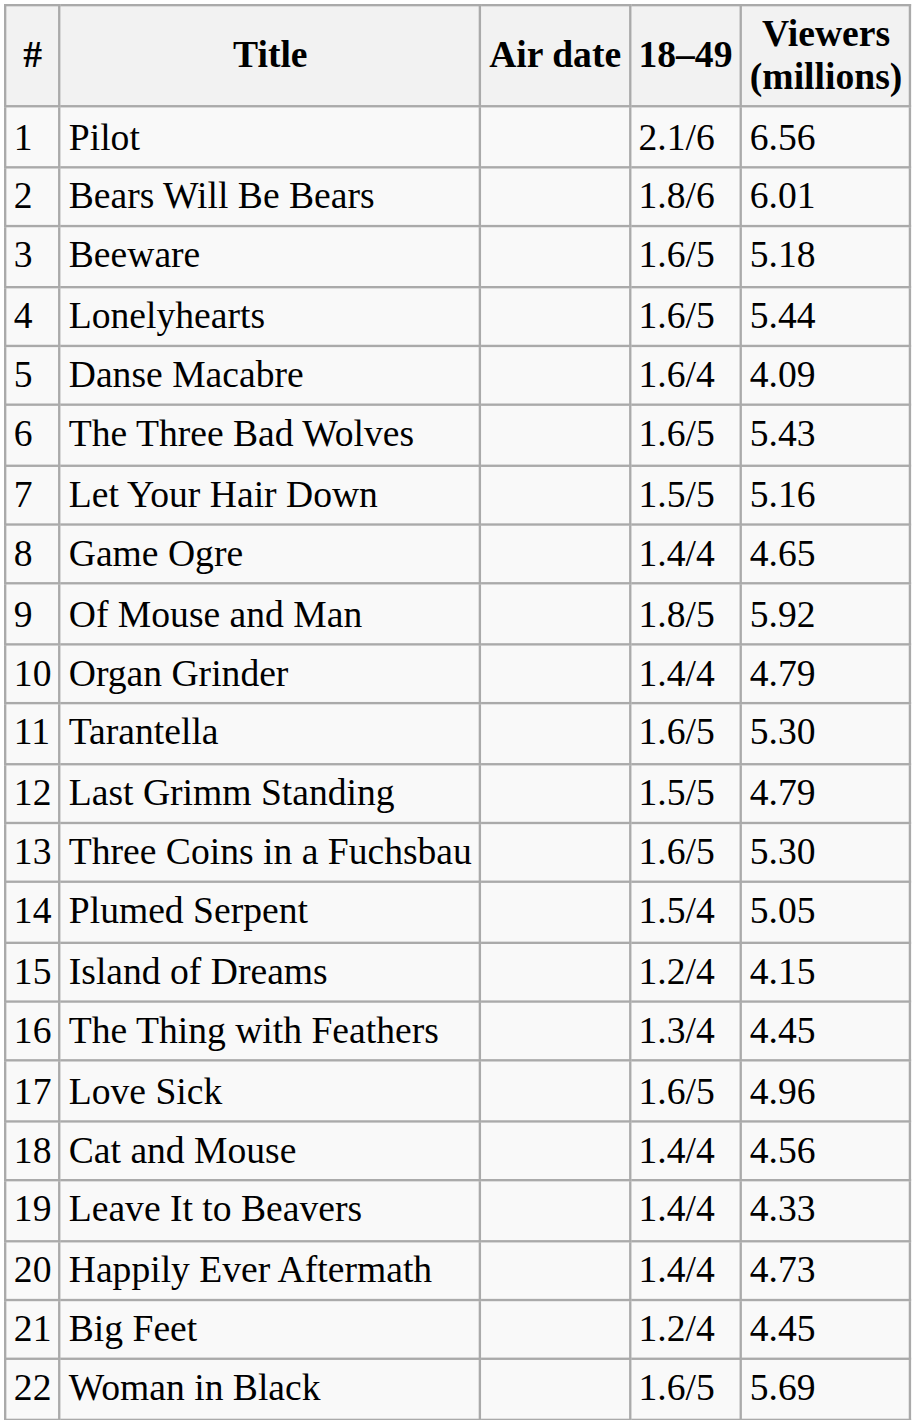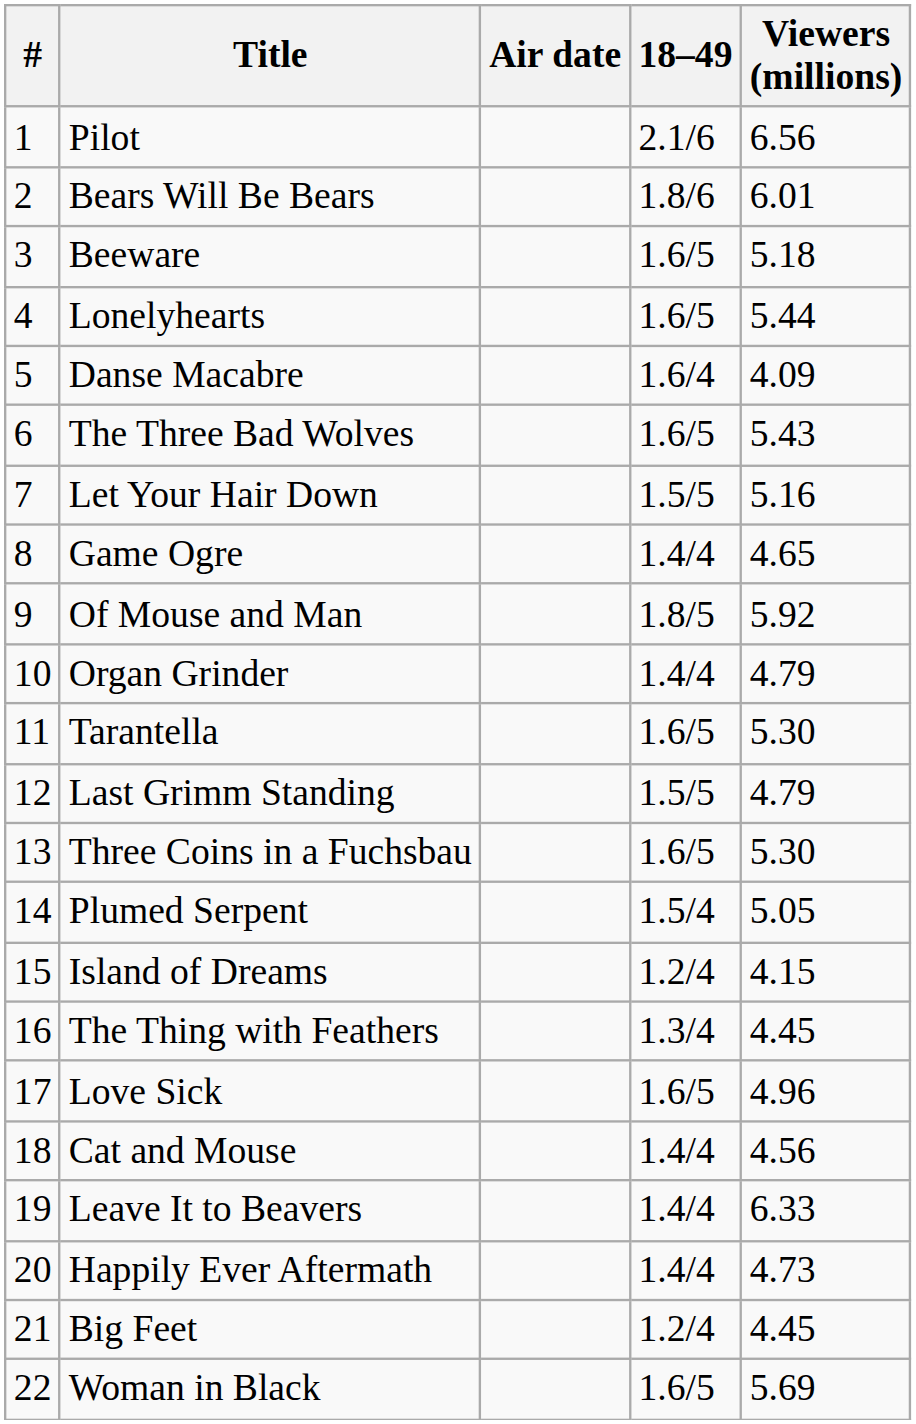Leave It to Beavers | Viewers (millions): 4.33 -> 6.33
